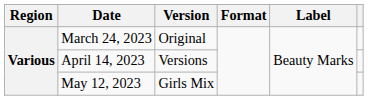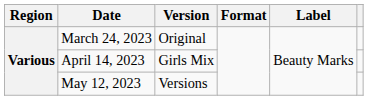April 14, 2023 | Version: Versions -> Girls Mix
May 12, 2023 | Version: Girls Mix -> Versions
